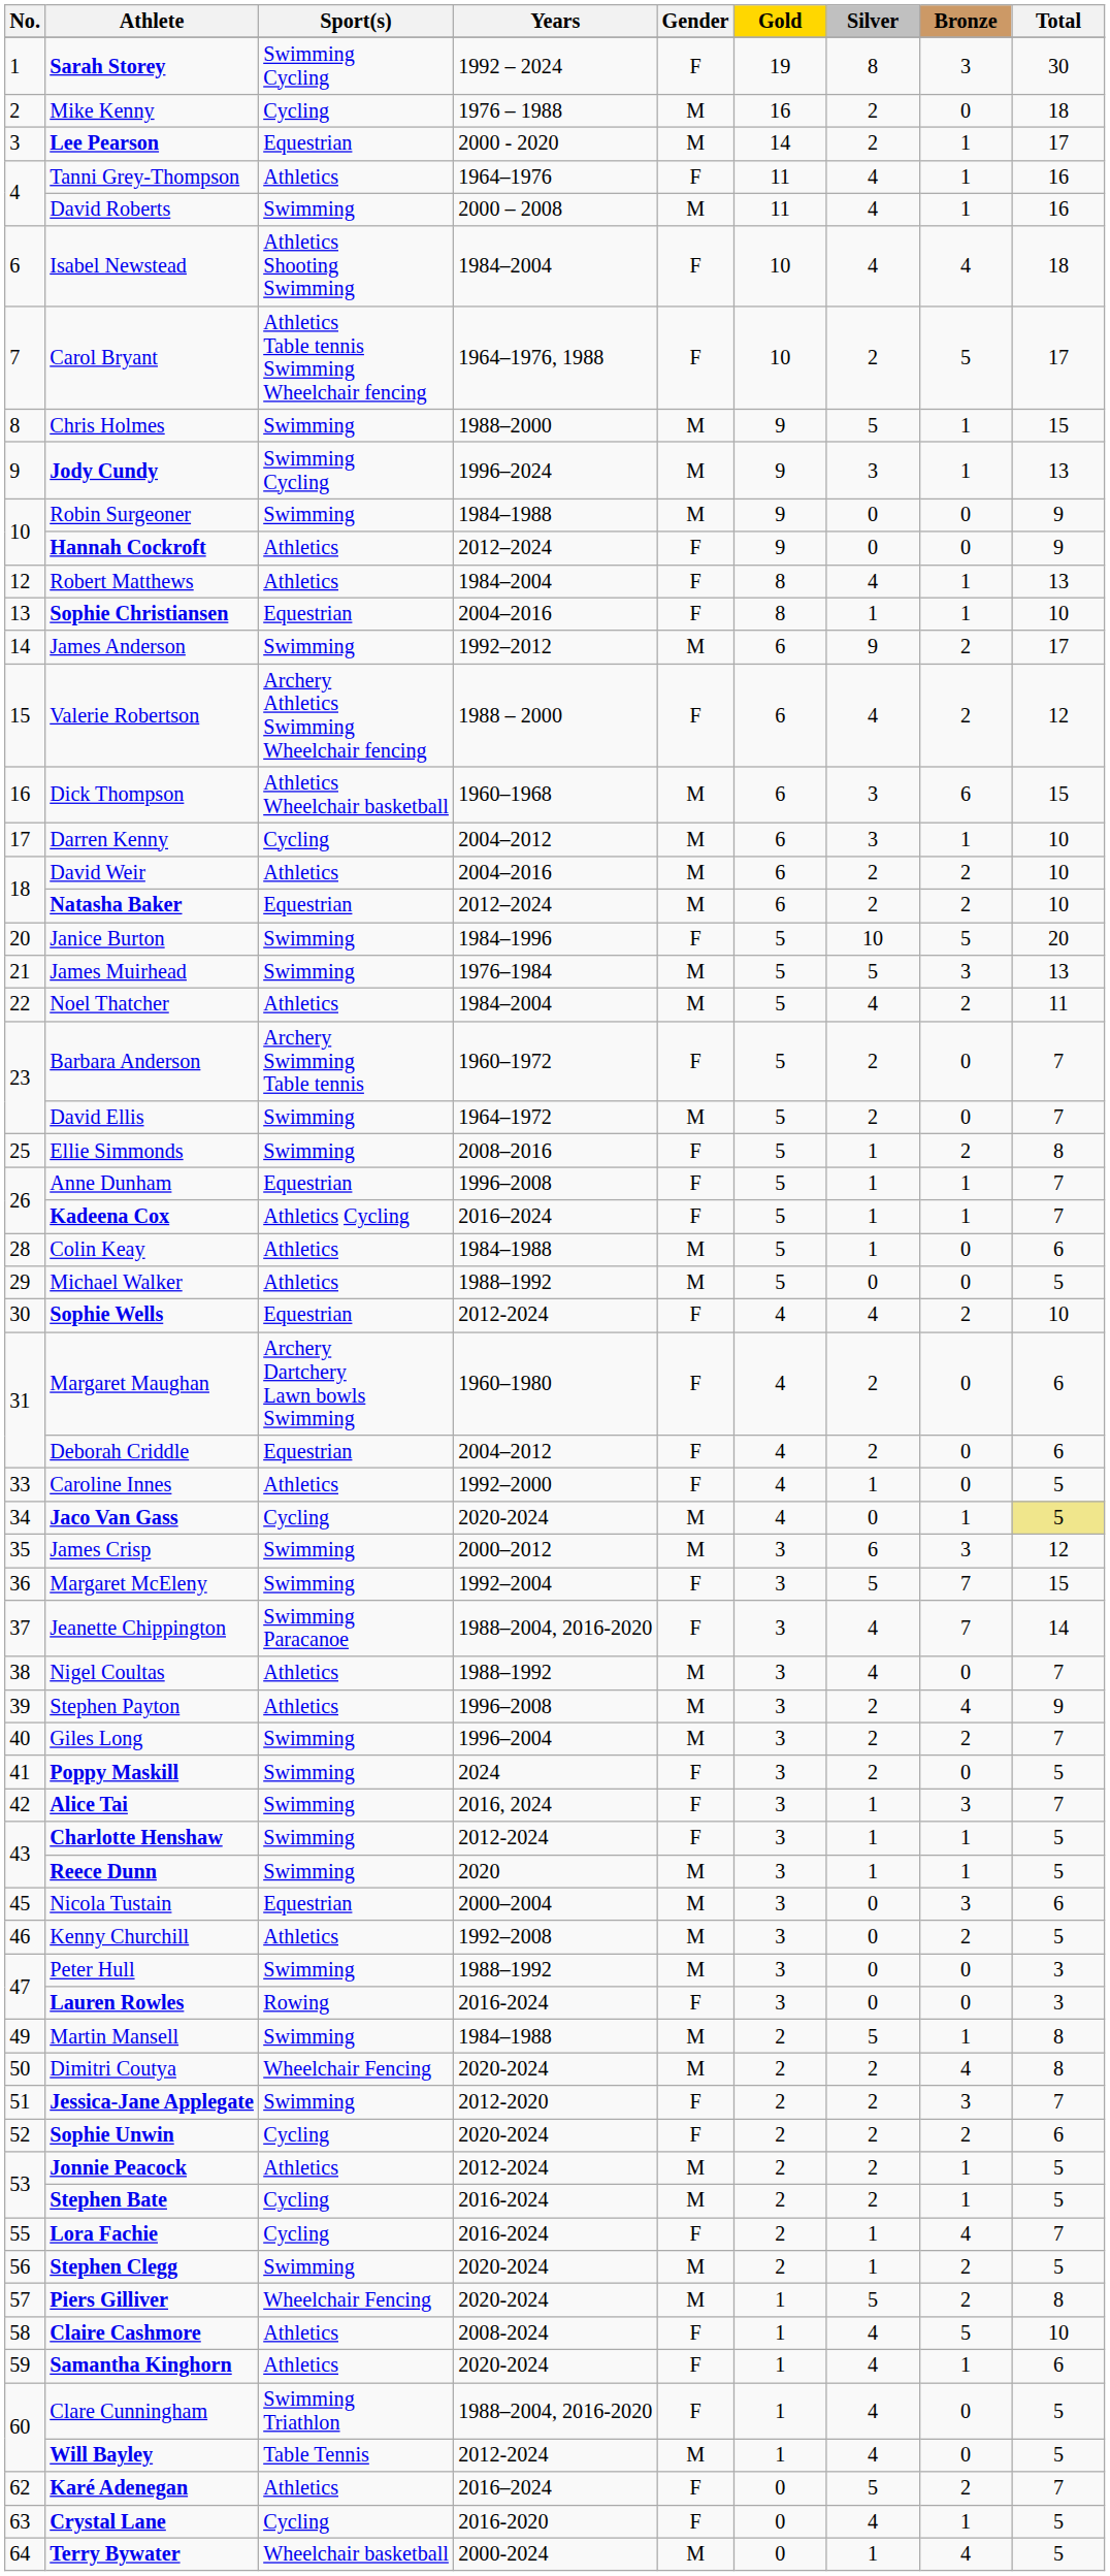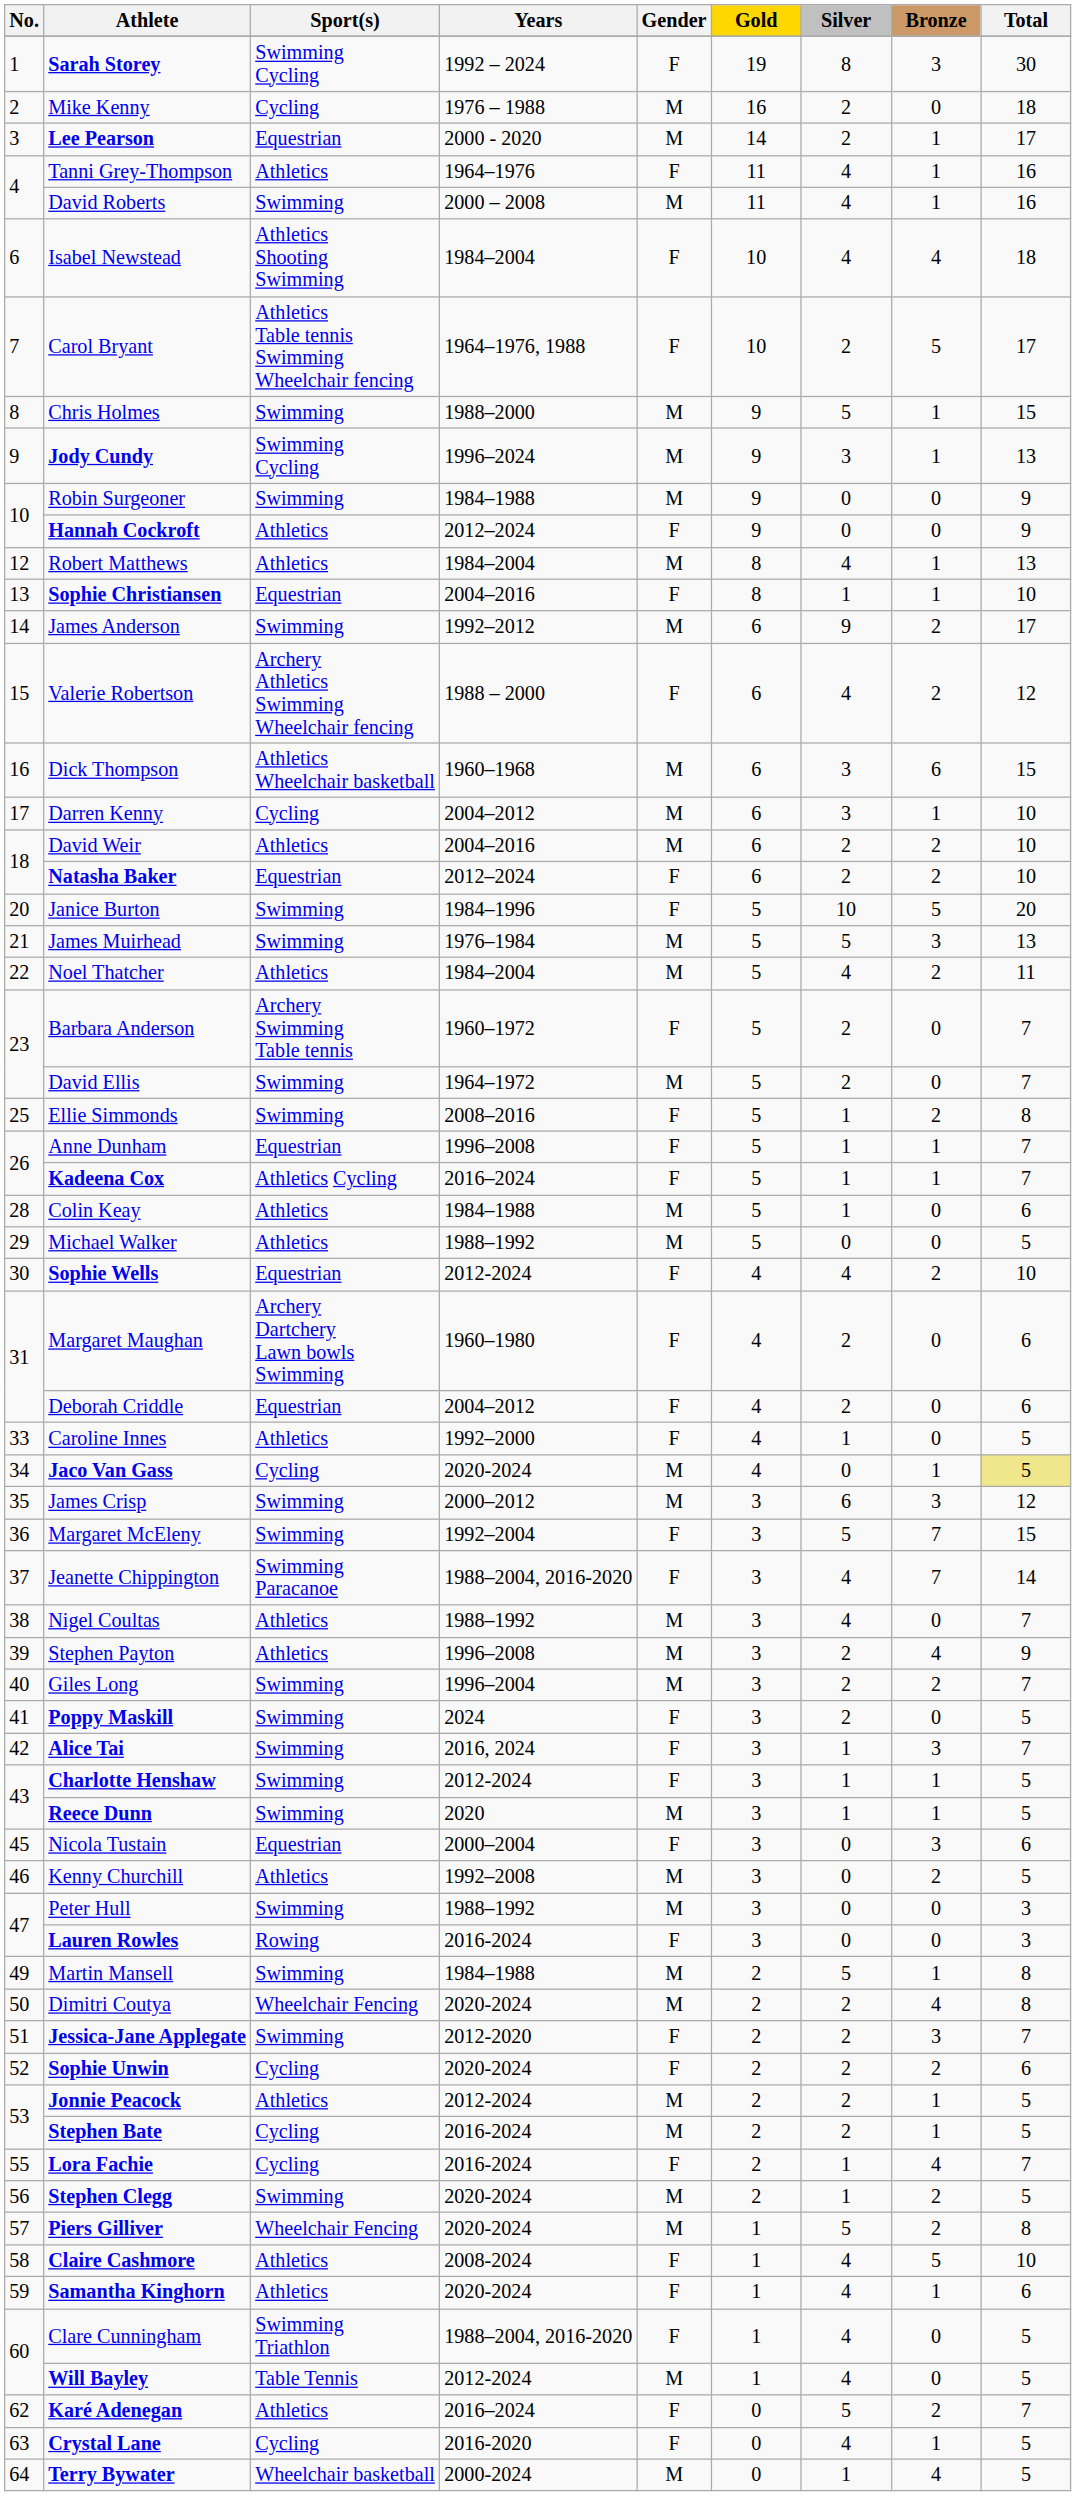Robert Matthews | Gender: F -> M
Natasha Baker | Gender: M -> F
Nicola Tustain | Gender: M -> F
